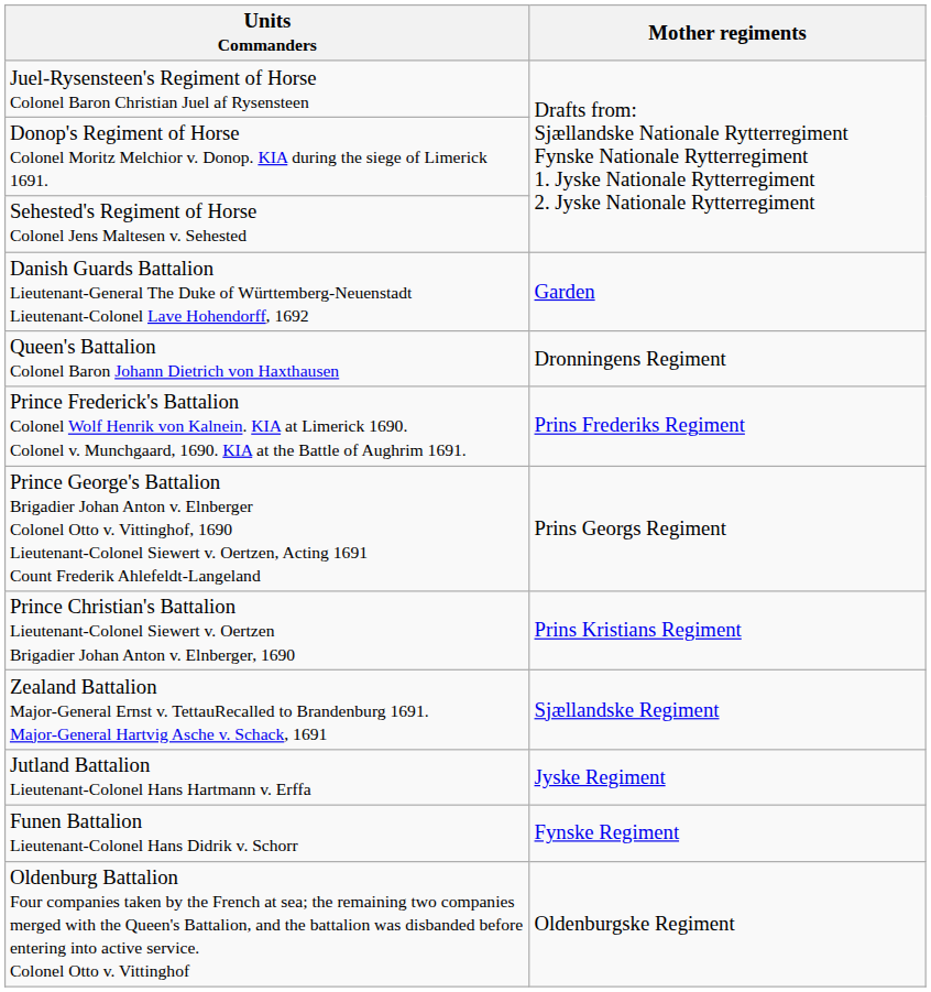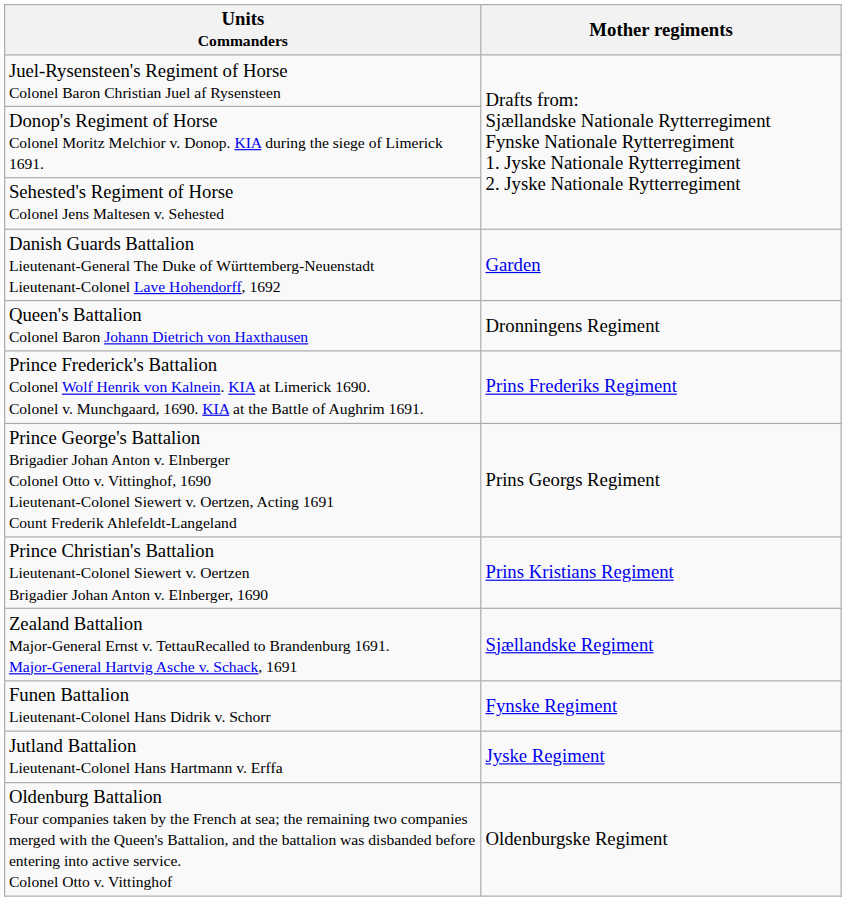rows swapped: Funen Battalion Lieutenant-Colonel Hans Didrik v. Schorr <-> Jutland Battalion Lieutenant-Colonel Hans Hartmann v. Erffa
